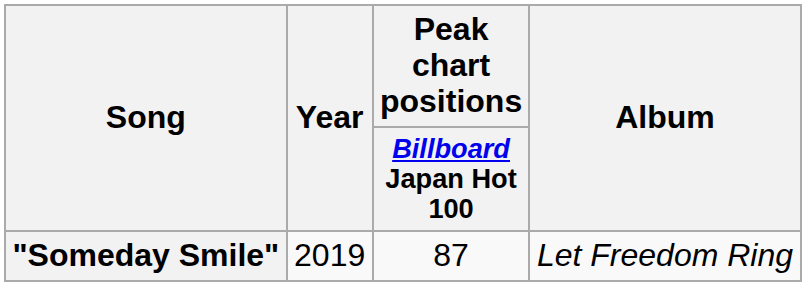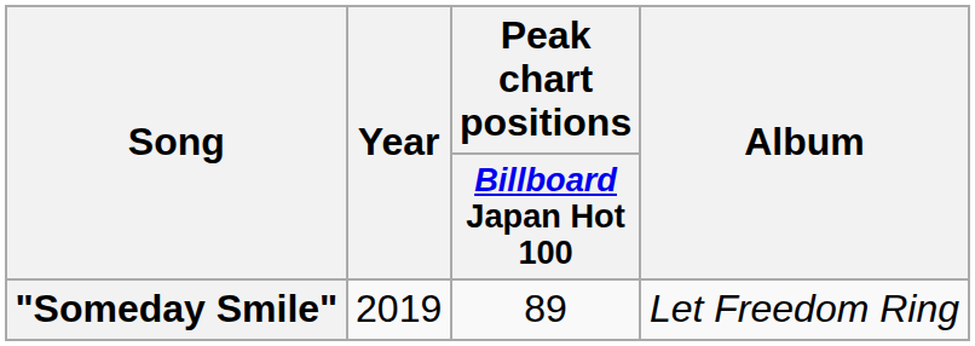"Someday Smile" | Peak chart positions / Billboard Japan Hot 100: 87 -> 89
